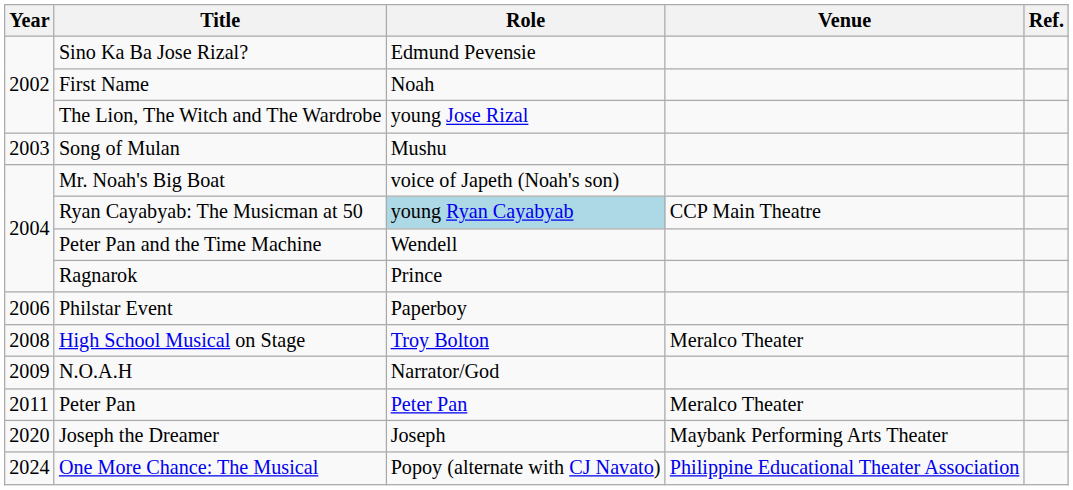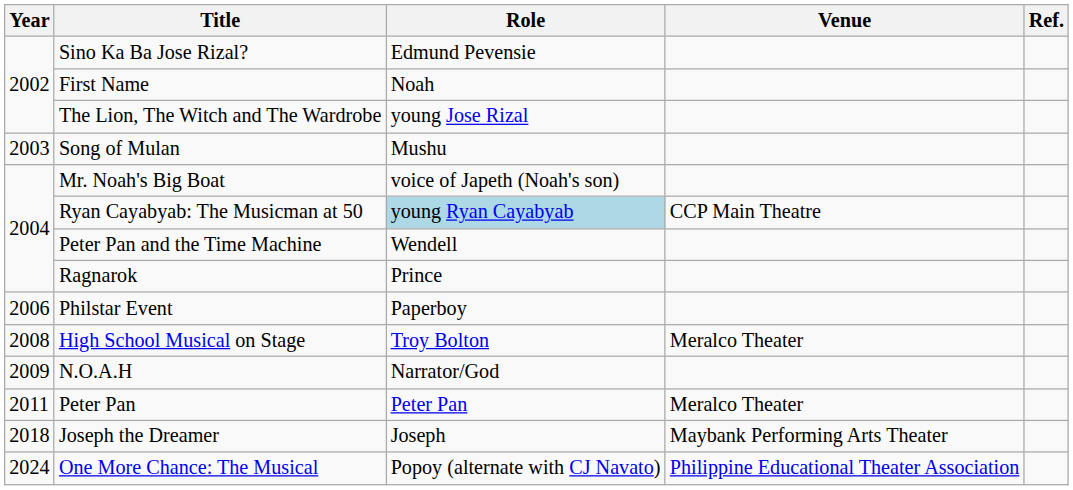Joseph the Dreamer | Year: 2020 -> 2018
